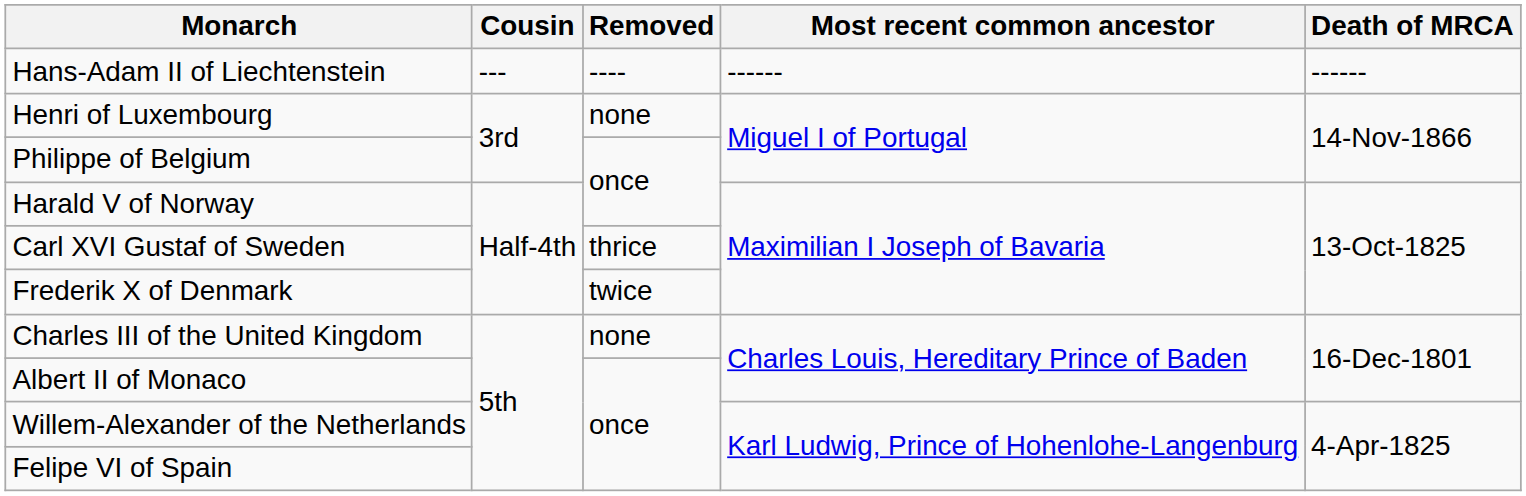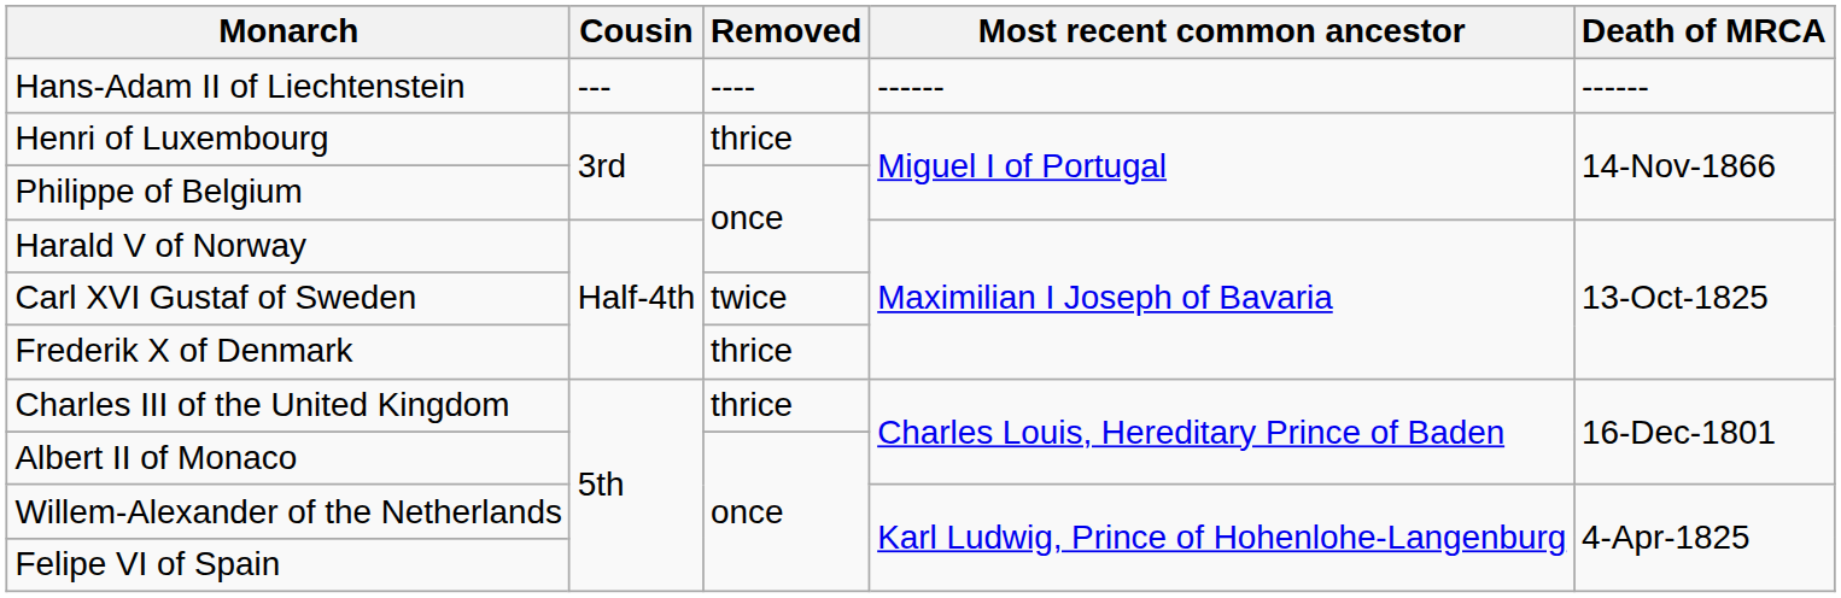Henri of Luxembourg | Removed: none -> thrice
Carl XVI Gustaf of Sweden | Removed: thrice -> twice
Frederik X of Denmark | Removed: twice -> thrice
Charles III of the United Kingdom | Removed: none -> thrice
